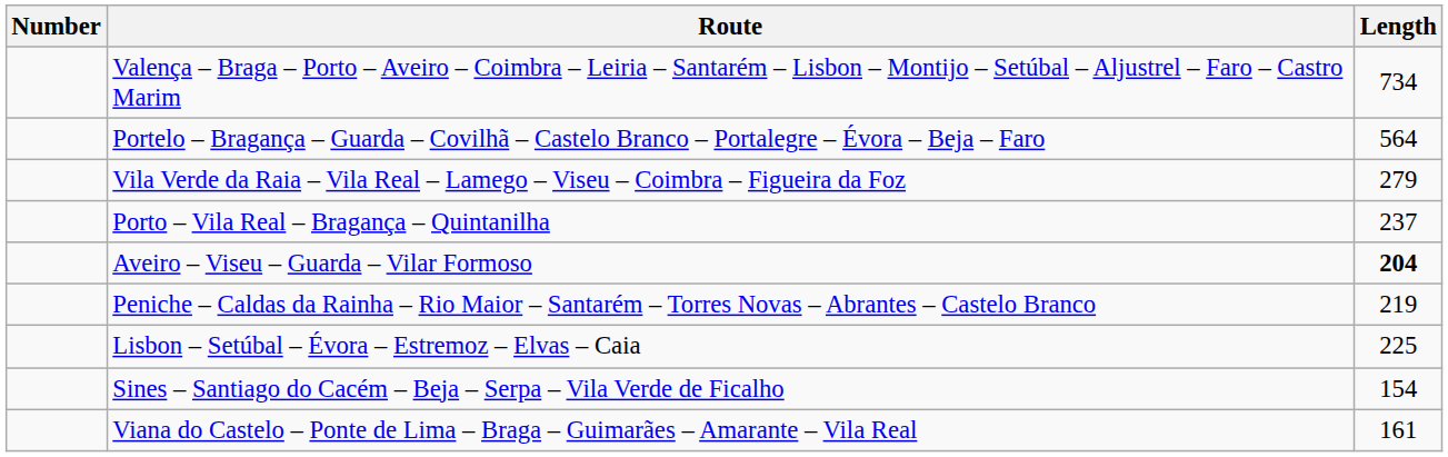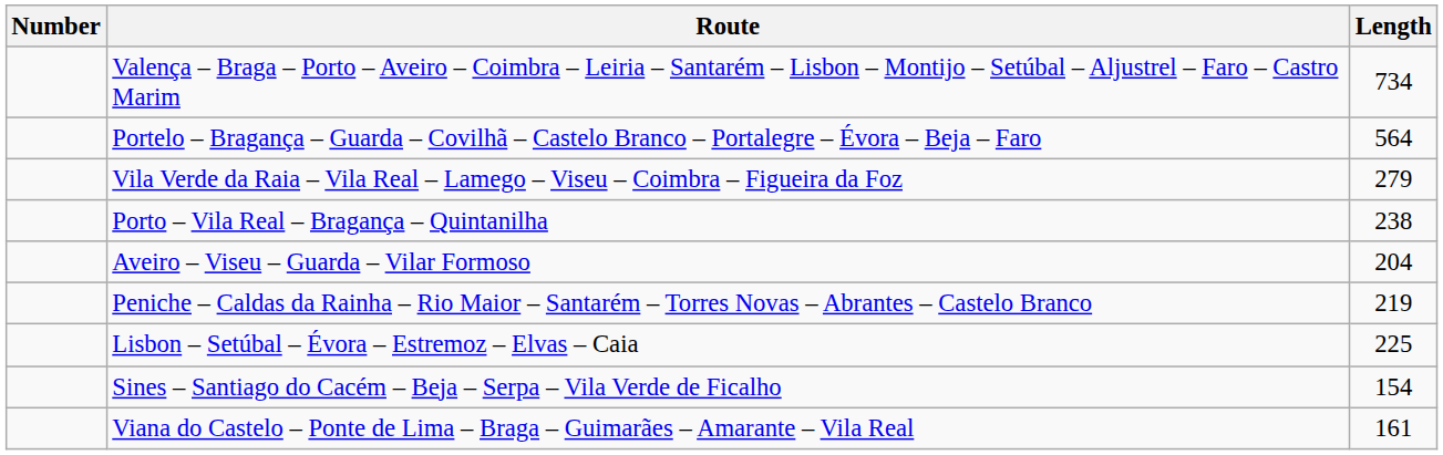Porto – Vila Real – Bragança – Quintanilha | Length: 237 -> 238
Aveiro – Viseu – Guarda – Vilar Formoso | Length: bold -> normal
